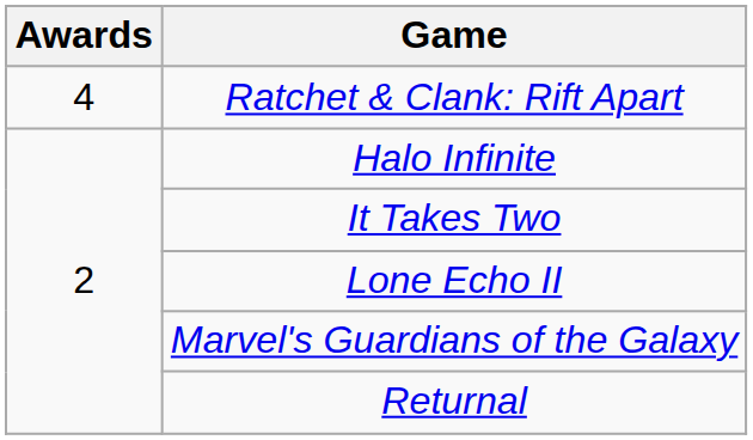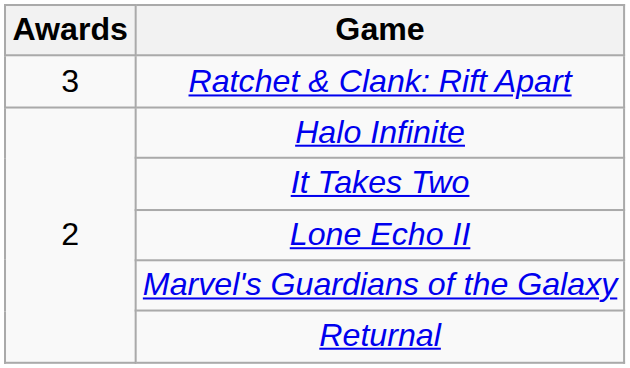Ratchet & Clank: Rift Apart | Awards: 4 -> 3
